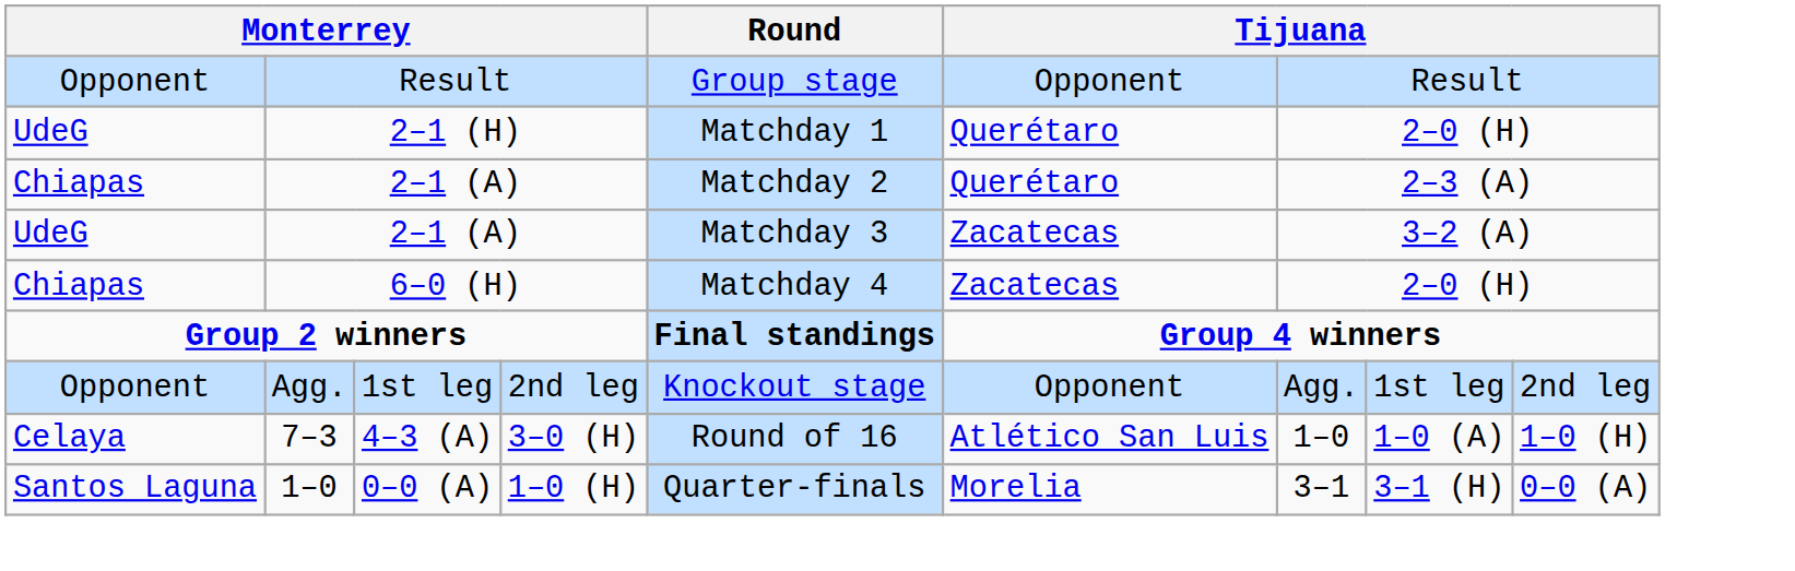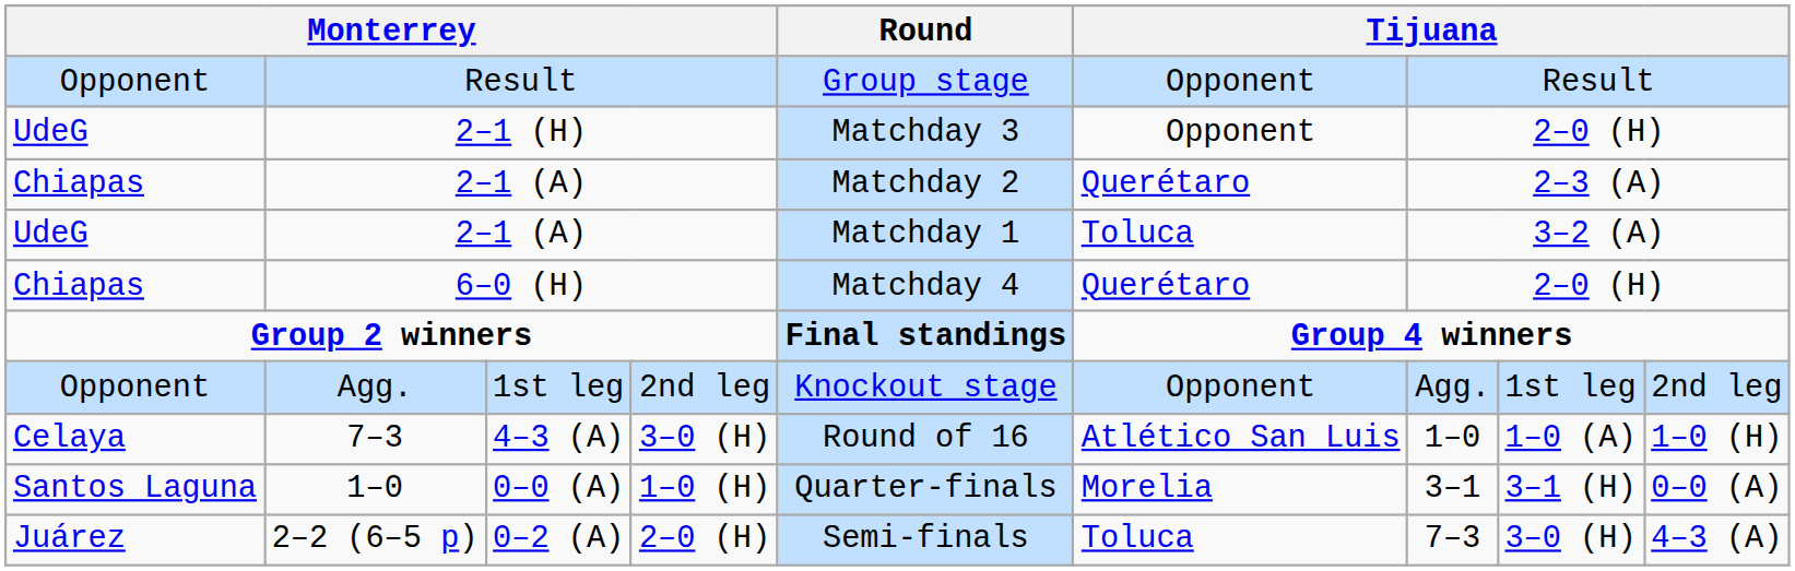2–1 (H) | Round: Matchday 1 -> Matchday 3
2–1 (H) | column 6: Querétaro -> Opponent
UdeG / 2–1 (A) | Round: Matchday 3 -> Matchday 1
UdeG / 2–1 (A) | column 6: Zacatecas -> Toluca
6–0 (H) | column 6: Zacatecas -> Querétaro
+ row: Juárez | 2–2 (6–5 p) | 0–2 (A) | 2–0 (H) | Semi-finals | Toluca | 7–3 | 3–0 (H) | 4–3 (A)
